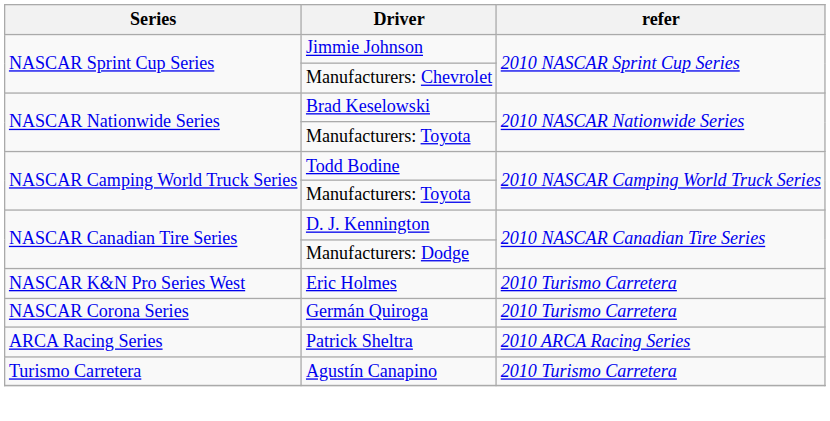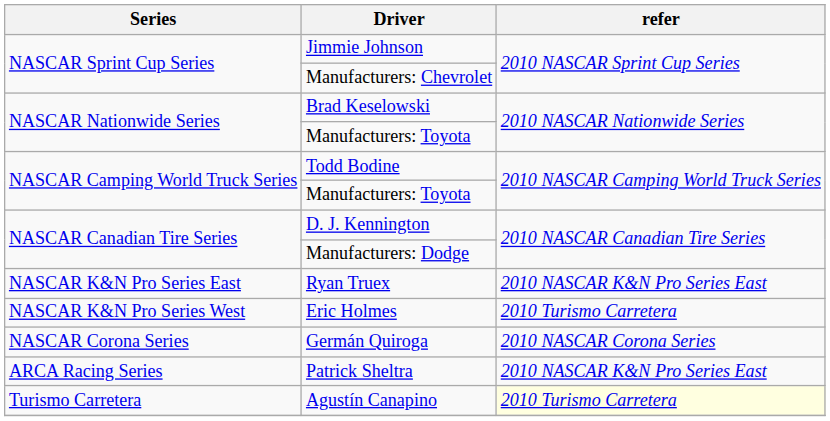+ row: NASCAR K&N Pro Series East | Ryan Truex | 2010 NASCAR K&N Pro Series East
Germán Quiroga | refer: 2010 Turismo Carretera -> 2010 NASCAR Corona Series
Patrick Sheltra | refer: 2010 ARCA Racing Series -> 2010 NASCAR K&N Pro Series East
Agustín Canapino | refer: no background -> lightyellow background
